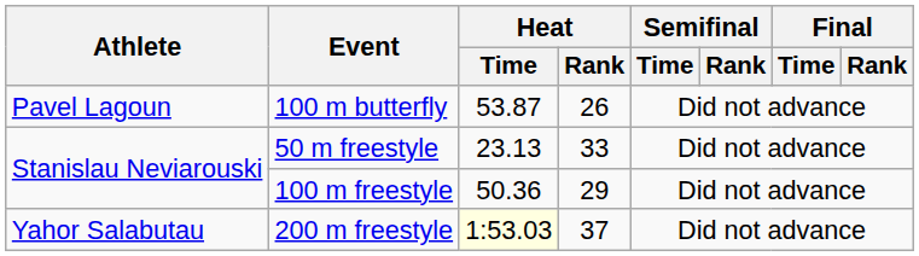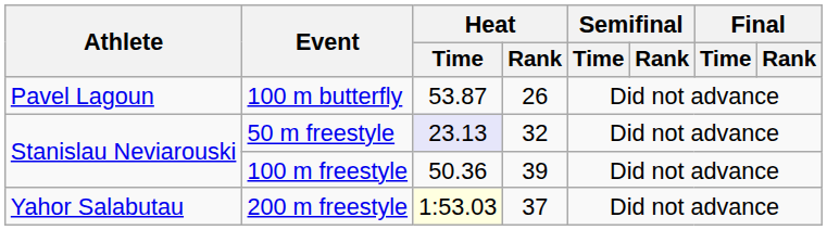50 m freestyle | Heat / Time: no background -> lavender background
50 m freestyle | Heat / Rank: 33 -> 32
100 m freestyle | Heat / Rank: 29 -> 39
